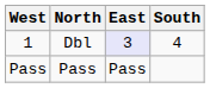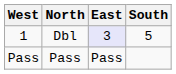1 | South: 4 -> 5
